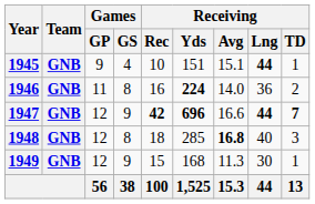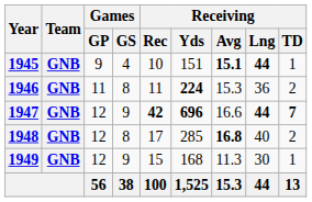1945 | Receiving / Avg: normal -> bold
1946 | Receiving / Rec: 16 -> 11
1946 | Receiving / Avg: 14.0 -> 15.3
1948 | Receiving / Rec: 18 -> 17
1948 | Receiving / TD: 3 -> 2
